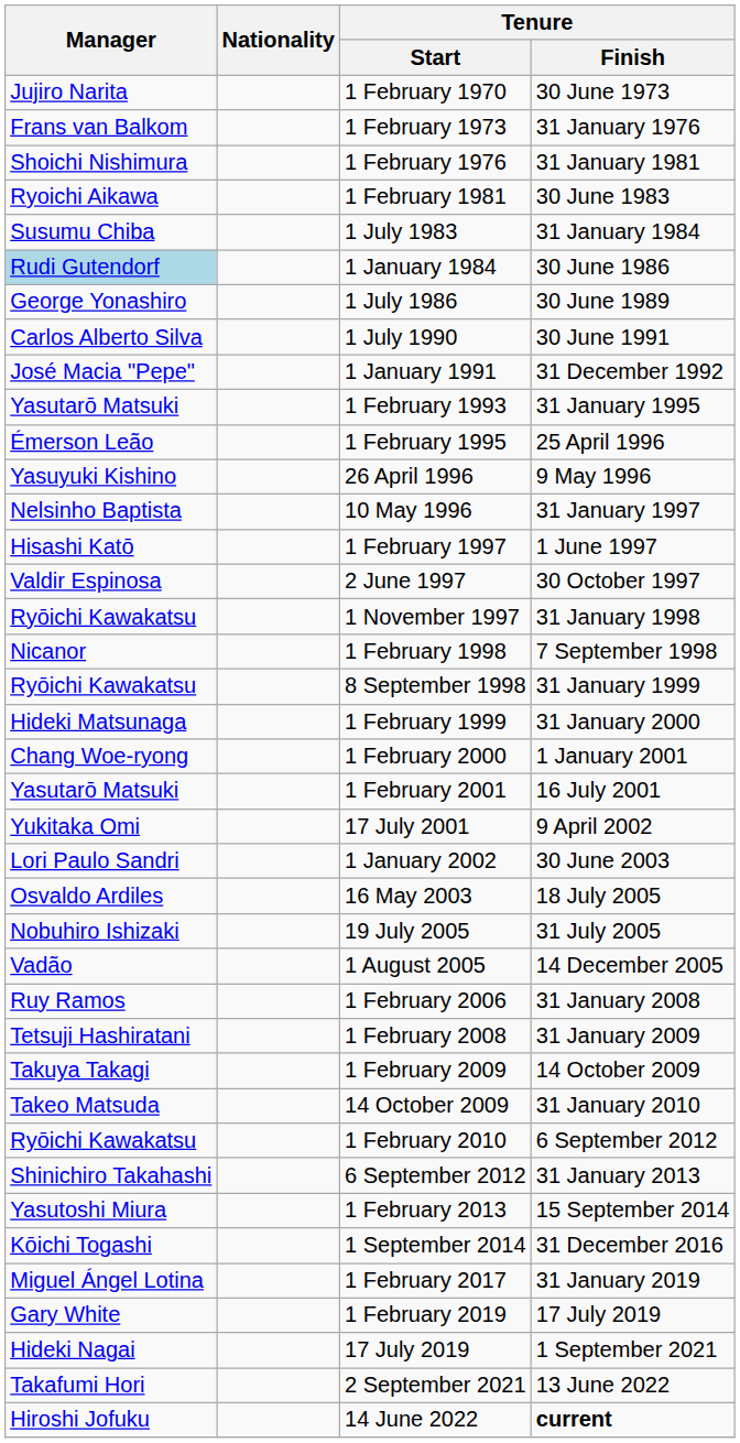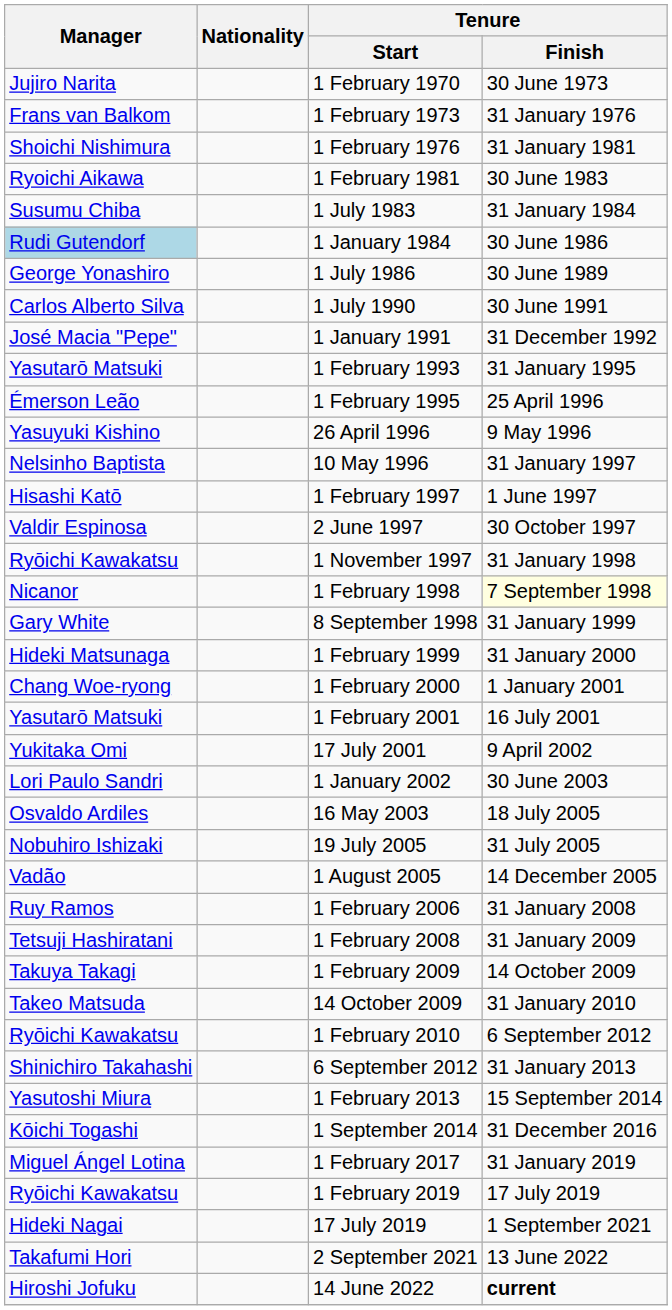1 February 1998 | Tenure / Finish: no background -> lightyellow background
8 September 1998 | Manager: Ryōichi Kawakatsu -> Gary White
1 February 2019 | Manager: Gary White -> Ryōichi Kawakatsu
